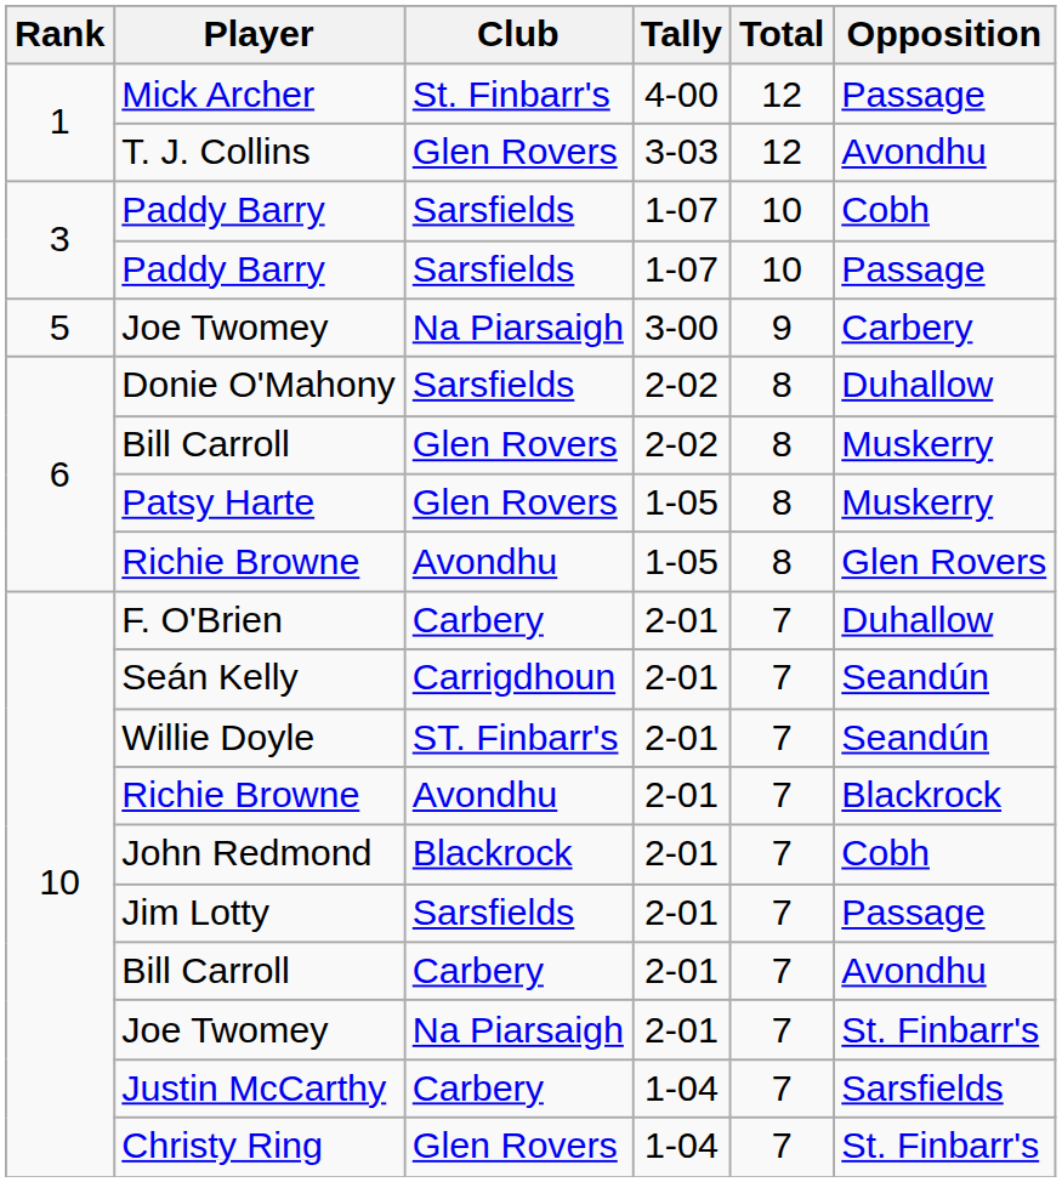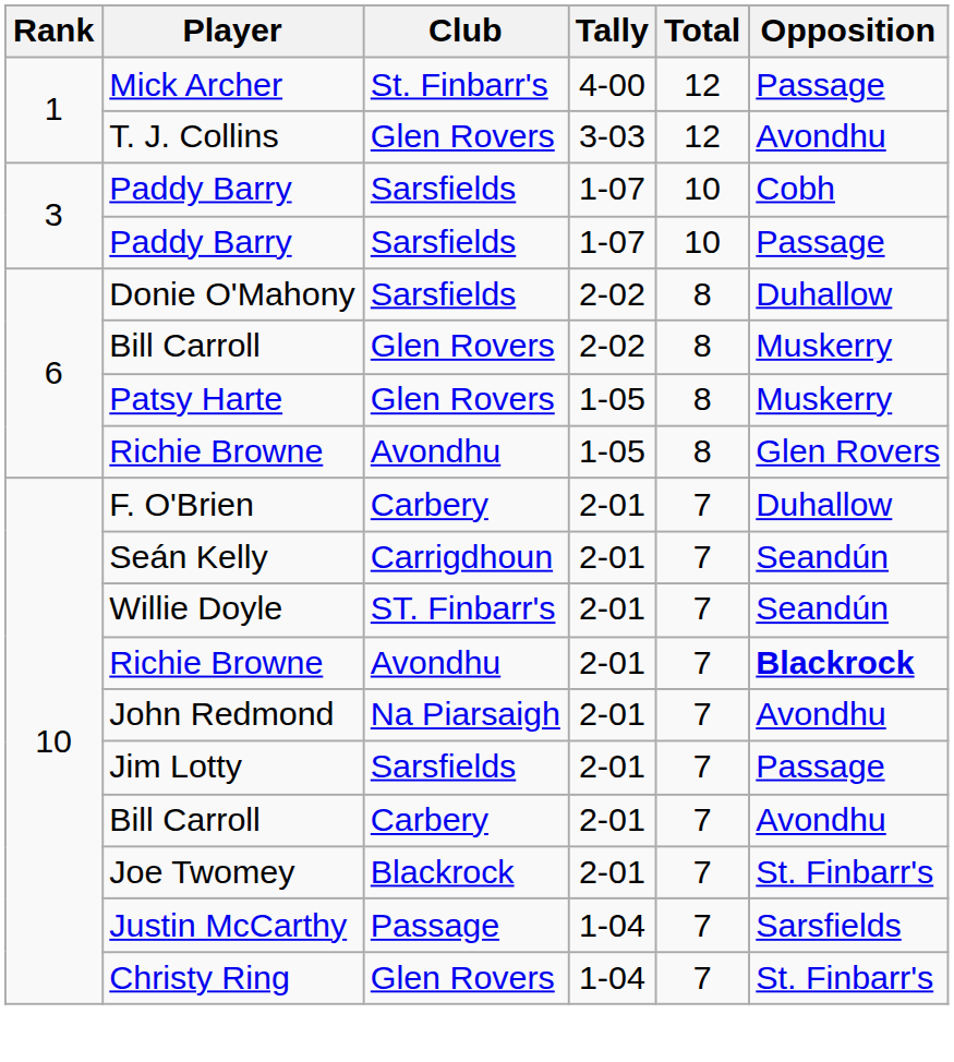- row: 5 | Joe Twomey | Na Piarsaigh | 3-00 | 9 | Carbery
Richie Browne / 2-01 | Opposition: normal -> bold
John Redmond | Club: Blackrock -> Na Piarsaigh
John Redmond | Opposition: Cobh -> Avondhu
Joe Twomey / 2-01 | Club: Na Piarsaigh -> Blackrock
Justin McCarthy | Club: Carbery -> Passage
